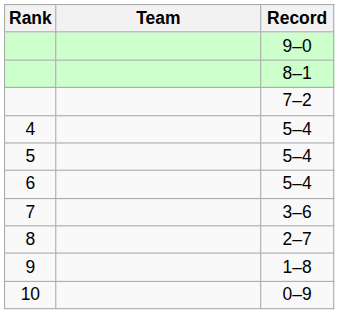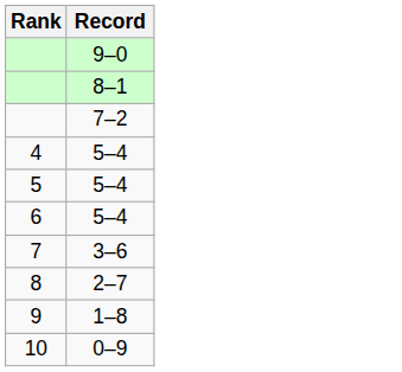- column: Team
